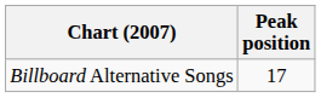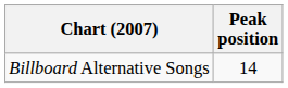Billboard Alternative Songs | Peak position: 17 -> 14
